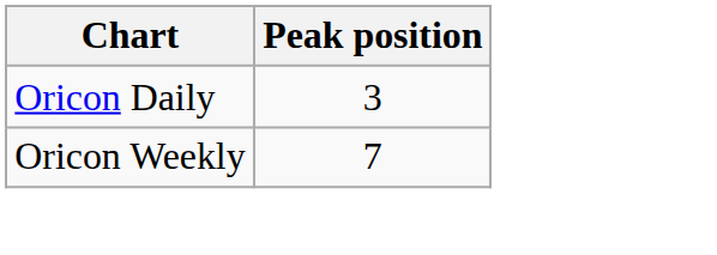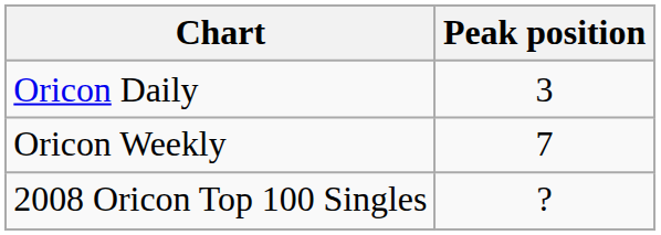+ row: 2008 Oricon Top 100 Singles | ?
